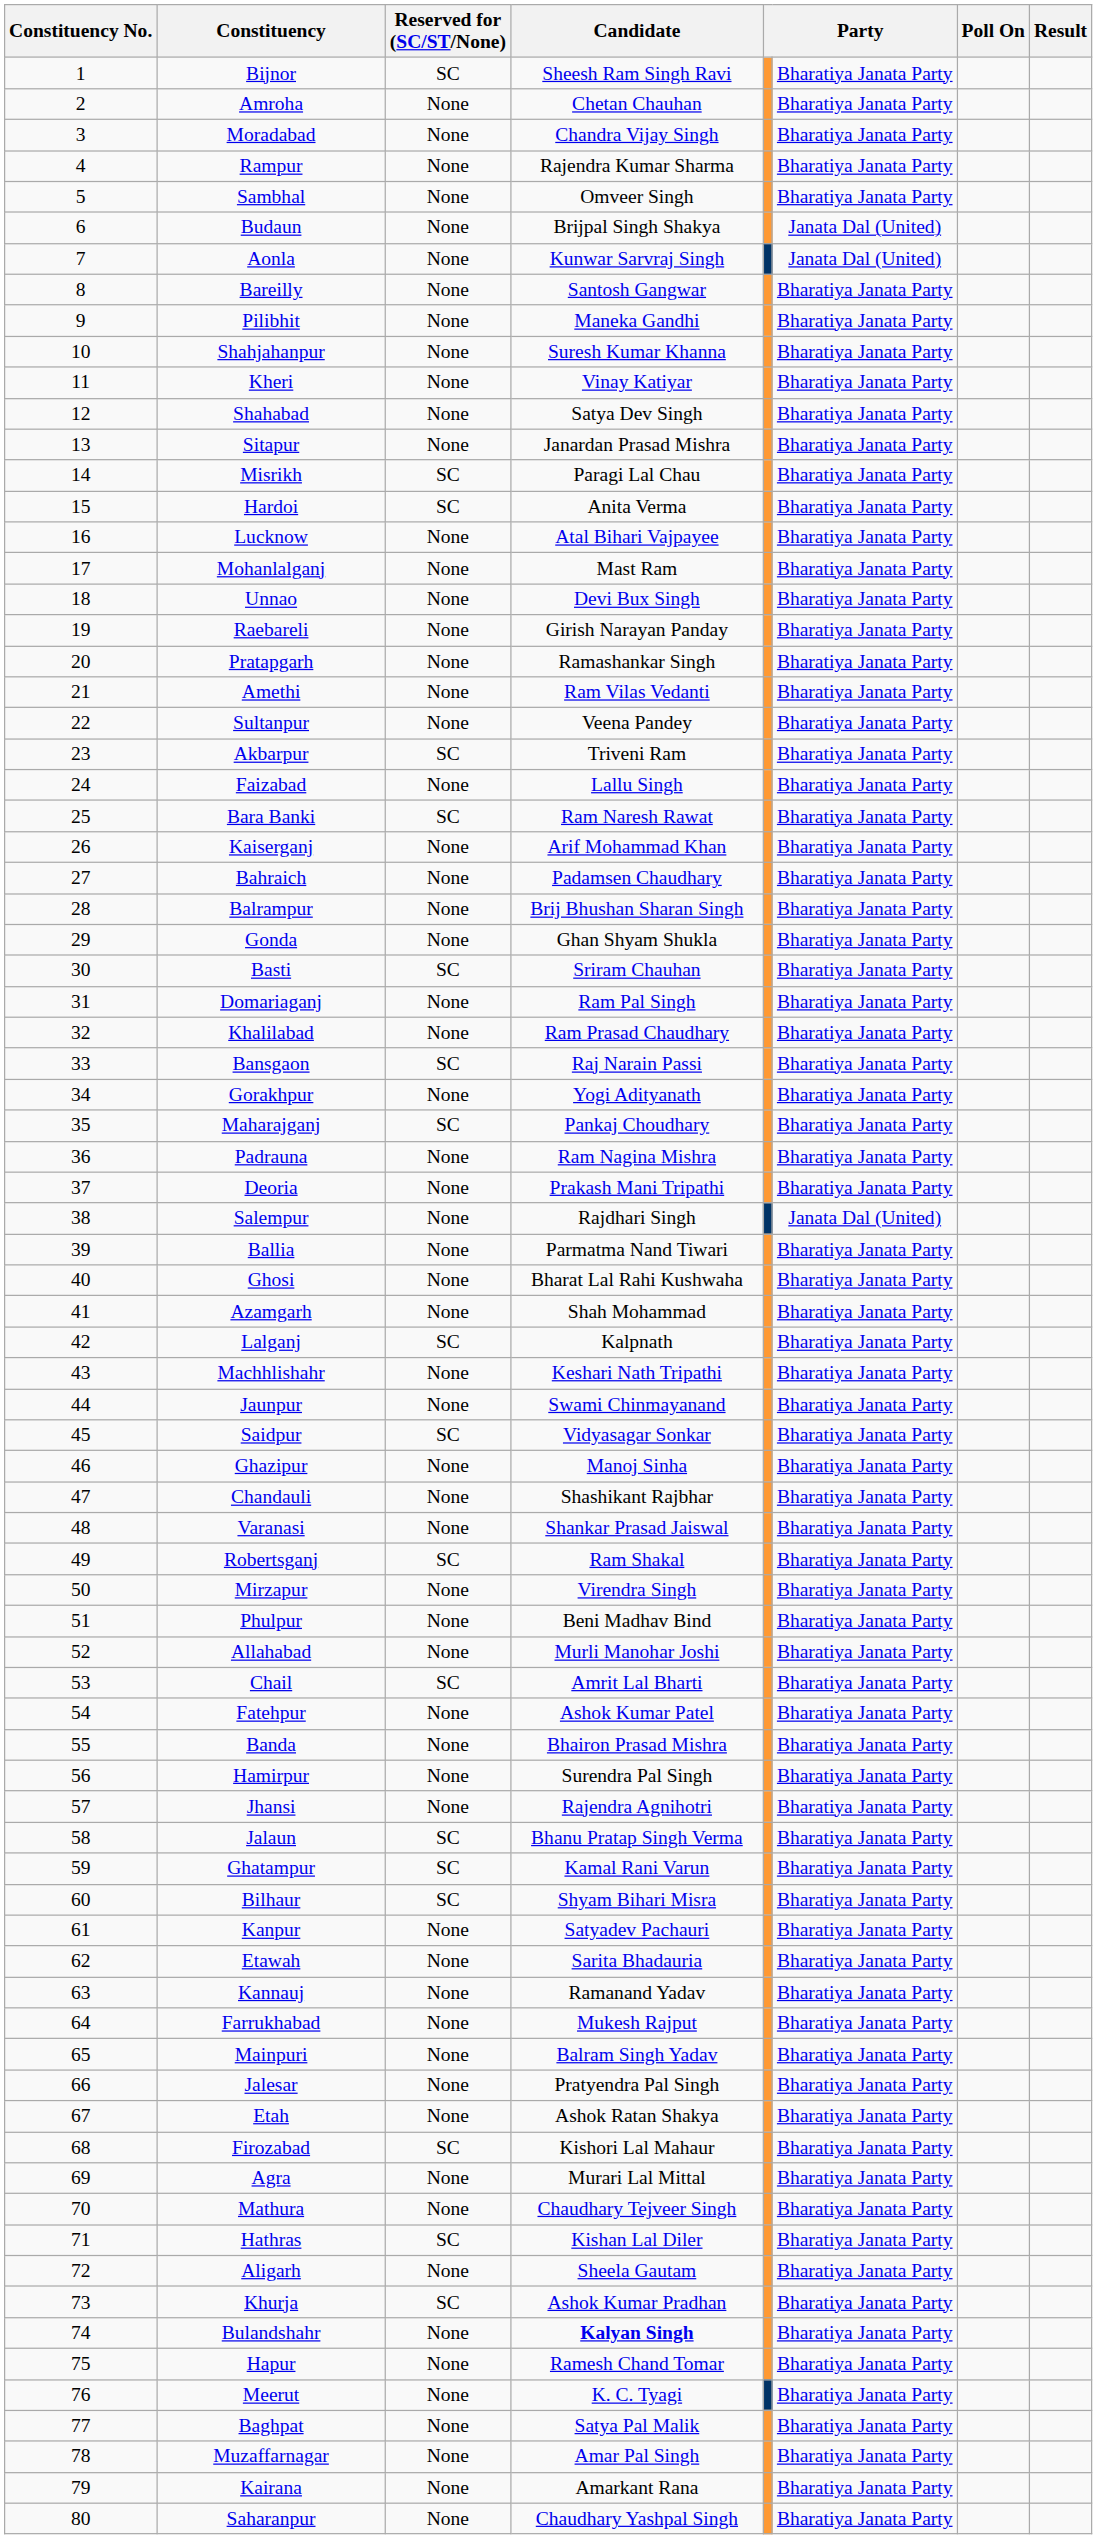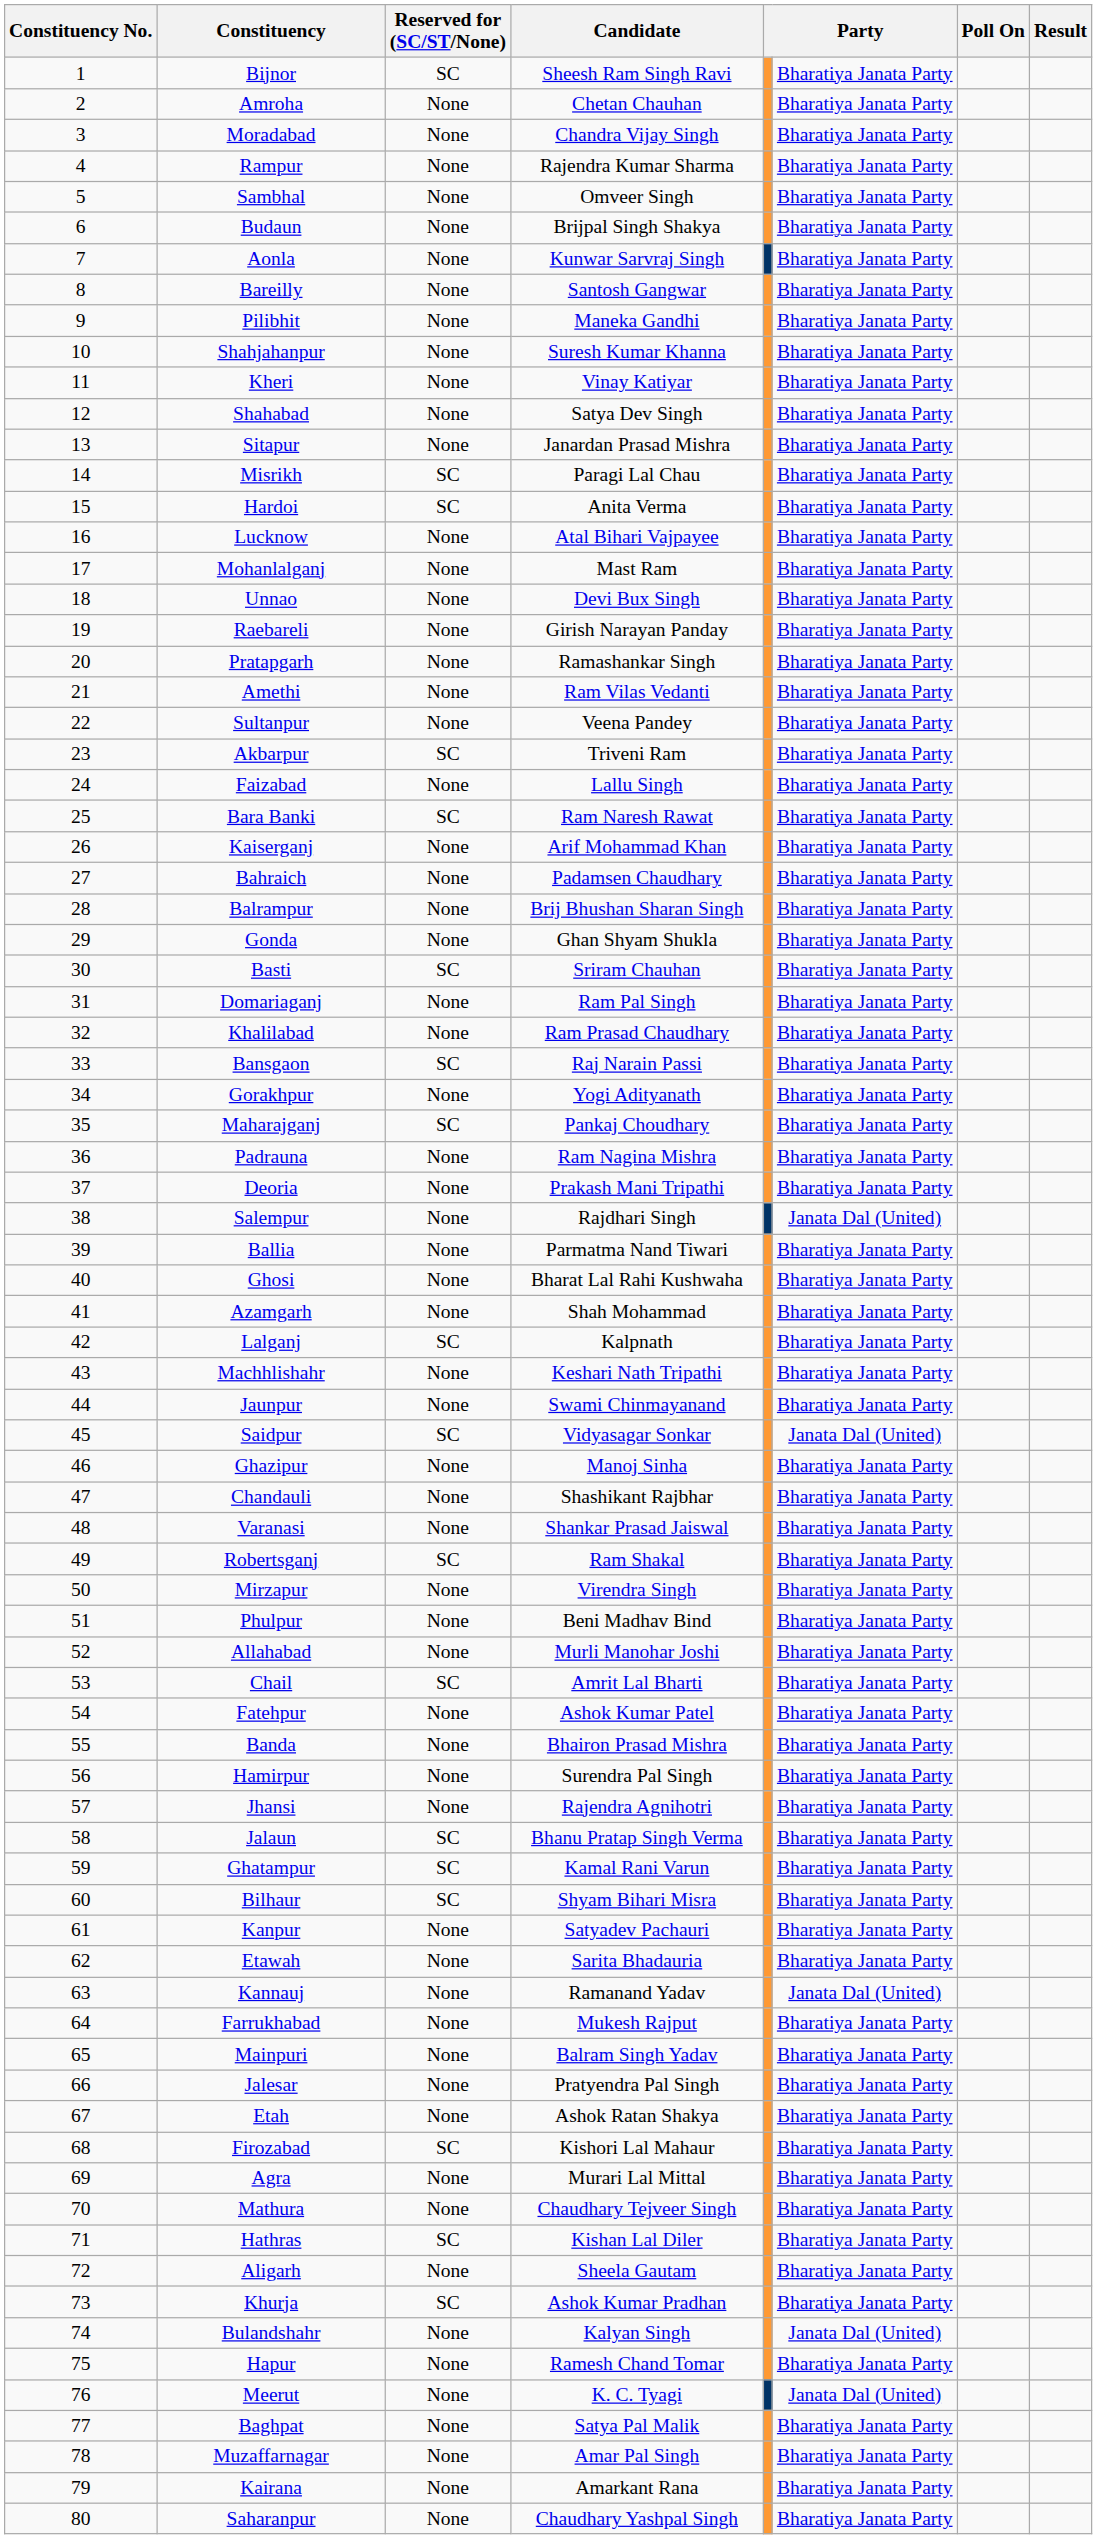Budaun | column 6: Janata Dal (United) -> Bharatiya Janata Party
Aonla | column 6: Janata Dal (United) -> Bharatiya Janata Party
Saidpur | column 6: Bharatiya Janata Party -> Janata Dal (United)
Kannauj | column 6: Bharatiya Janata Party -> Janata Dal (United)
Bulandshahr | Candidate: bold -> normal
Bulandshahr | column 6: Bharatiya Janata Party -> Janata Dal (United)
Meerut | column 6: Bharatiya Janata Party -> Janata Dal (United)
